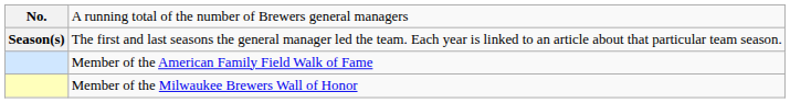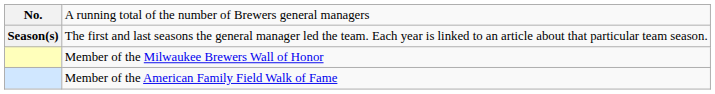rows swapped: Member of the Milwaukee Brewers Wall of Honor <-> Member of the American Family Field Walk of Fame
